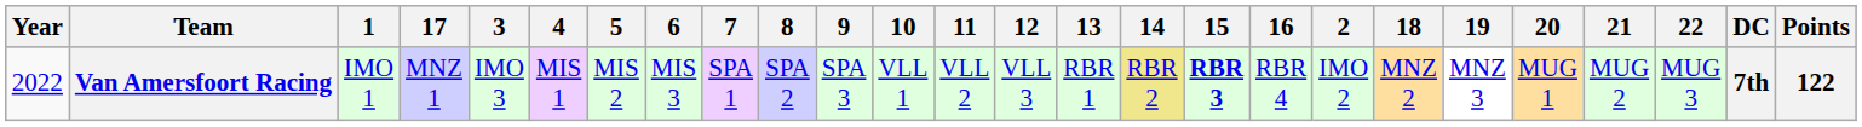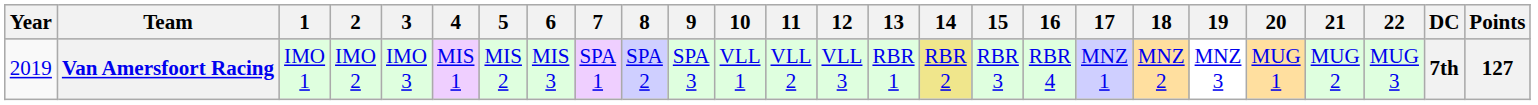columns swapped: 2 <-> 17
Van Amersfoort Racing | Year: 2022 -> 2019
Van Amersfoort Racing | 15: bold -> normal
Van Amersfoort Racing | Points: 122 -> 127
